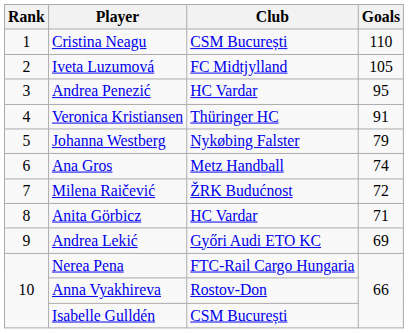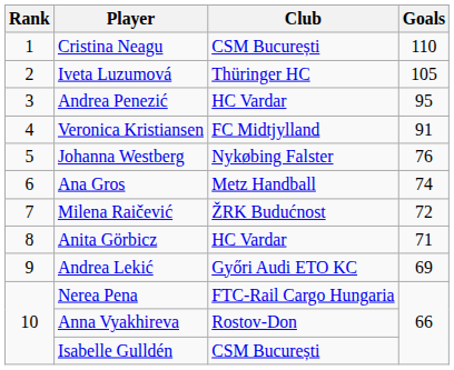Iveta Luzumová | Club: FC Midtjylland -> Thüringer HC
Veronica Kristiansen | Club: Thüringer HC -> FC Midtjylland
Johanna Westberg | Goals: 79 -> 76
